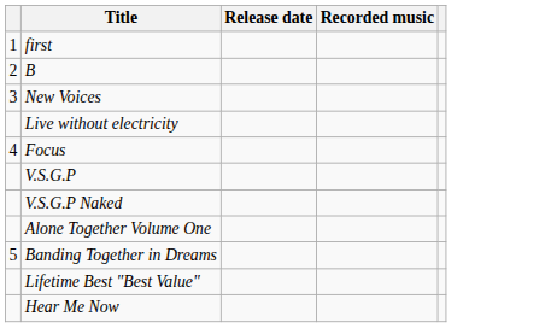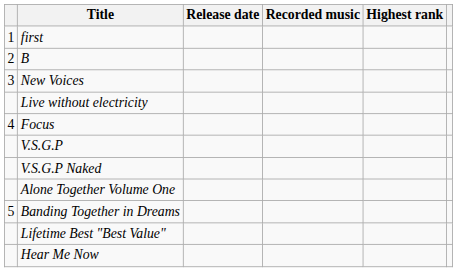+ column: Highest rank
